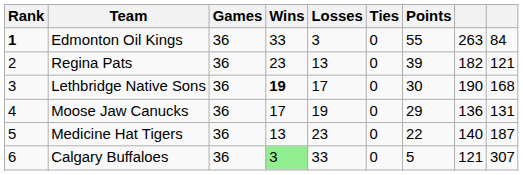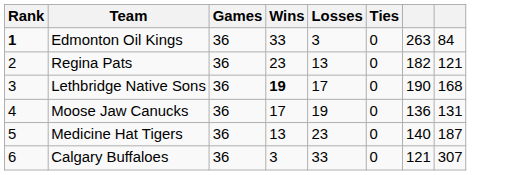- column: Points | 55 | 39 | 30 | 29 | 22 | 5
Calgary Buffaloes | Wins: lightgreen background -> no background
